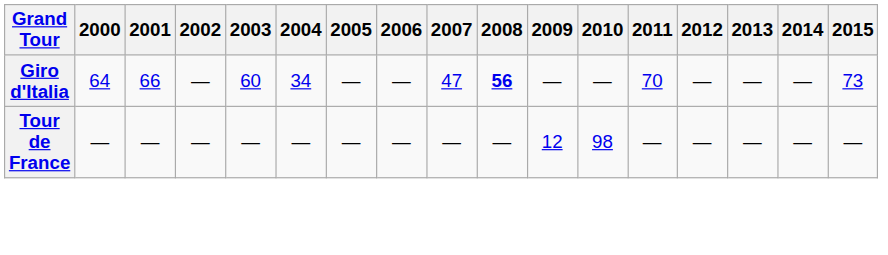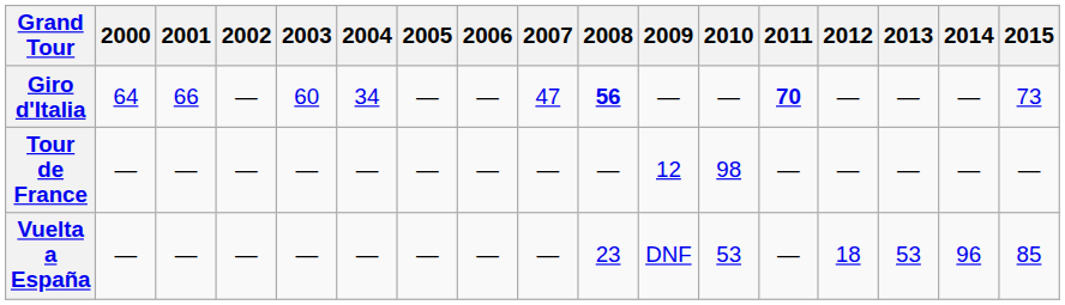Giro d'Italia | 2011: normal -> bold
+ row: Vuelta a España | — | — | — | — | — | — | — | — | 23 | DNF | 53 | — | 18 | 53 | 96 | 85
